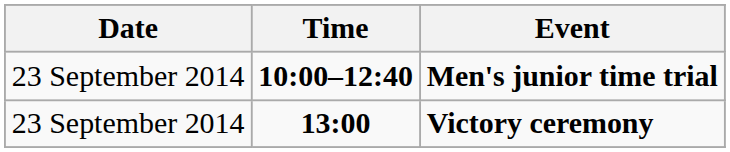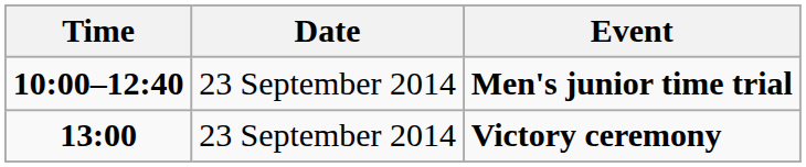columns swapped: Date <-> Time
